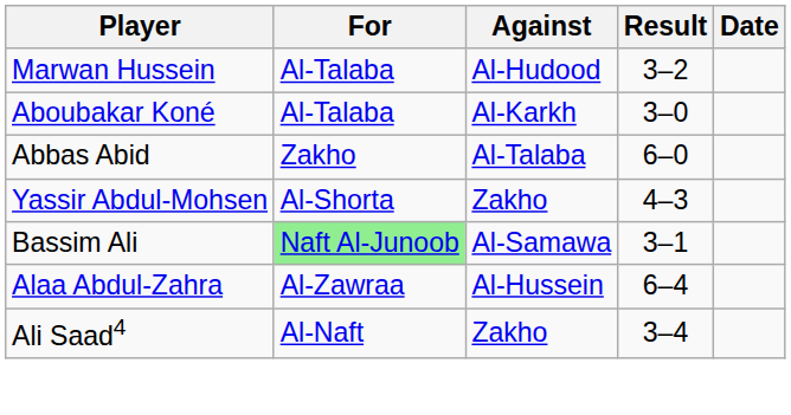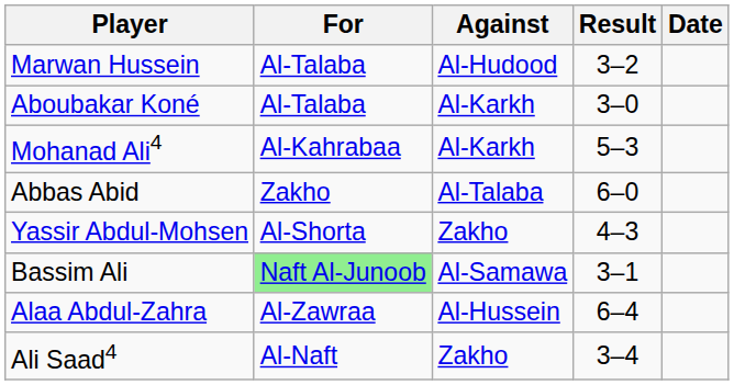+ row: Mohanad Ali4 | Al-Kahrabaa | Al-Karkh | 5–3
